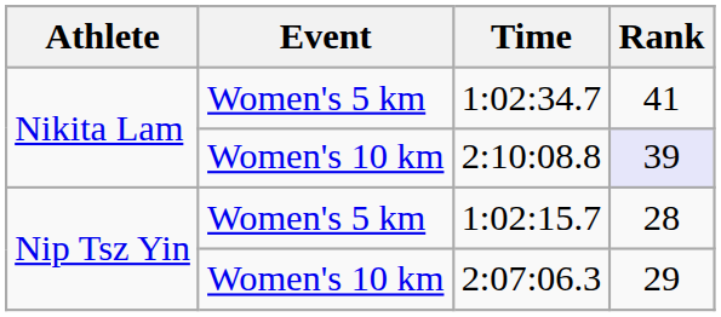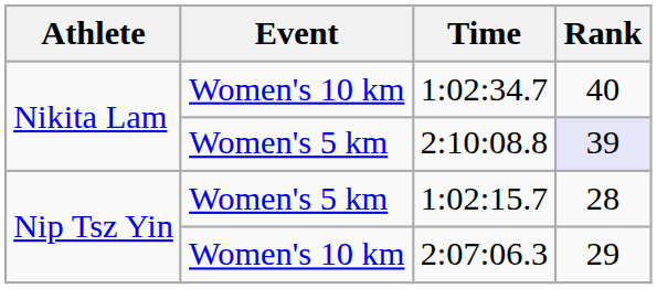1:02:34.7 | Event: Women's 5 km -> Women's 10 km
1:02:34.7 | Rank: 41 -> 40
2:10:08.8 | Event: Women's 10 km -> Women's 5 km
